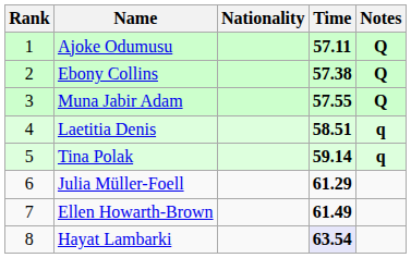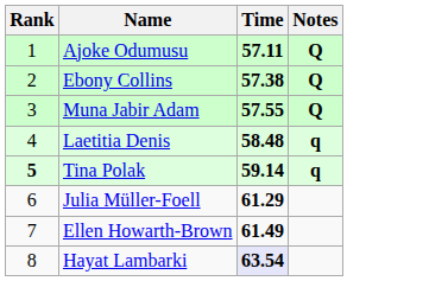- column: Nationality
Laetitia Denis | Time: 58.51 -> 58.48
Tina Polak | Rank: normal -> bold
